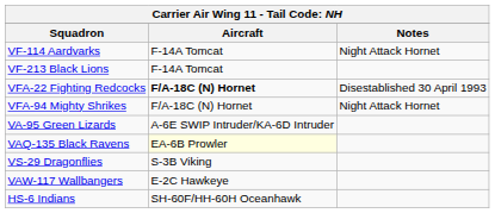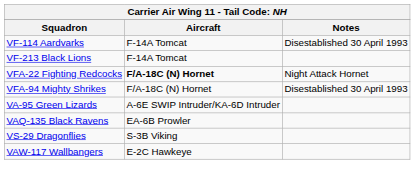VF-114 Aardvarks | Notes: Night Attack Hornet -> Disestablished 30 April 1993
VFA-22 Fighting Redcocks | Notes: Disestablished 30 April 1993 -> Night Attack Hornet
VFA-94 Mighty Shrikes | Notes: Night Attack Hornet -> Disestablished 30 April 1993
VAQ-135 Black Ravens | Aircraft: lightyellow background -> no background
- row: HS-6 Indians | SH-60F/HH-60H Oceanhawk
